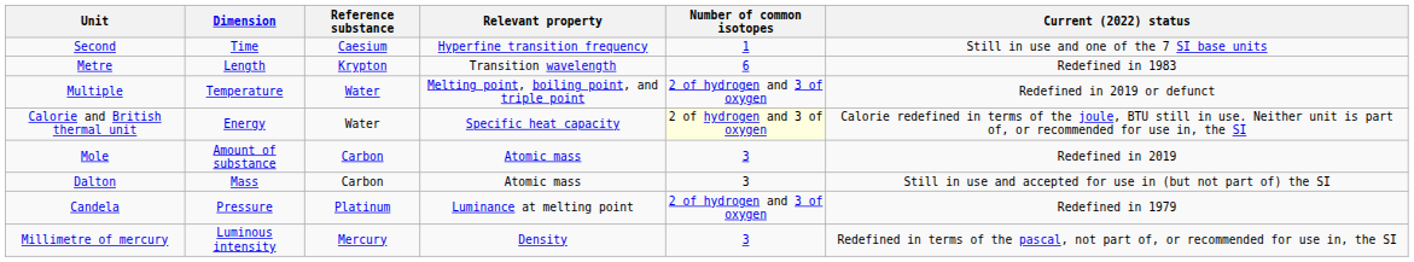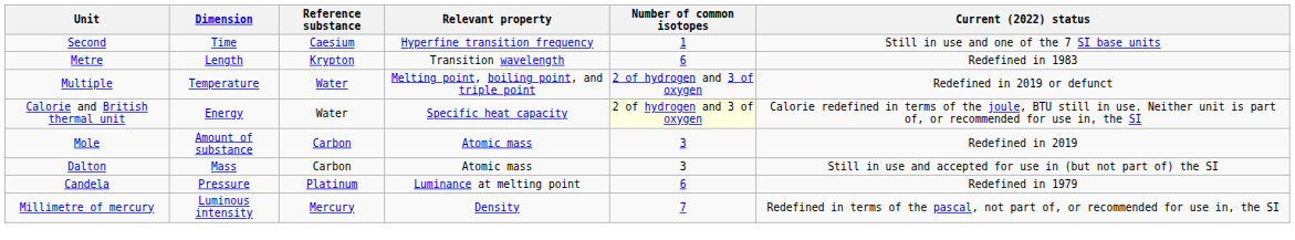Candela | Number of common isotopes: 2 of hydrogen and 3 of oxygen -> 6
Millimetre of mercury | Number of common isotopes: 3 -> 7
